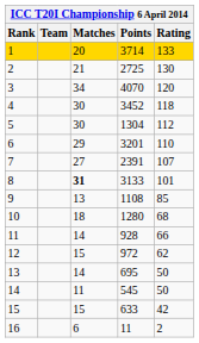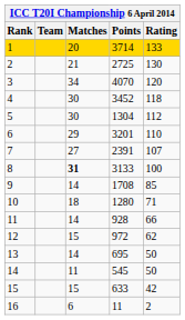8 | Rating: 101 -> 100
9 | Matches: 13 -> 14
9 | Points: 1108 -> 1708
10 | Rating: 68 -> 71
